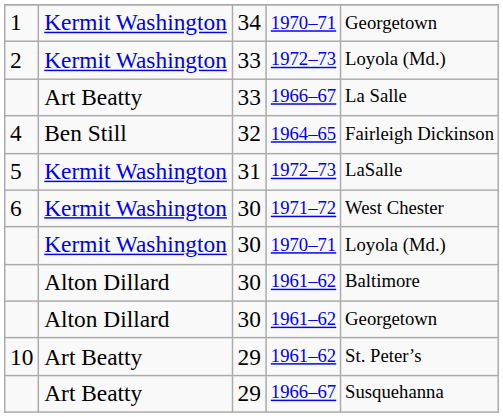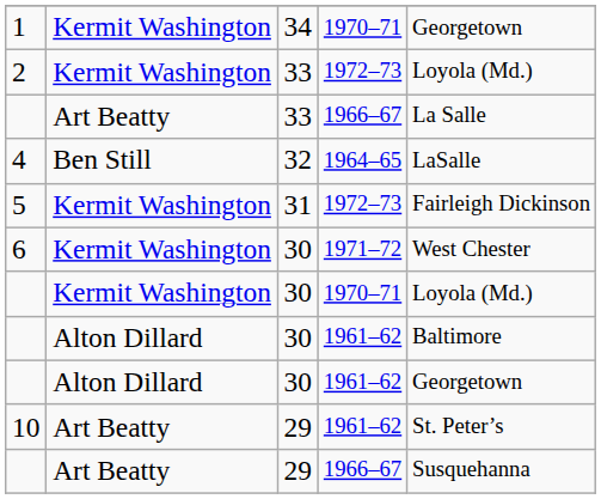4 | column 5: Fairleigh Dickinson -> LaSalle
5 | column 5: LaSalle -> Fairleigh Dickinson
